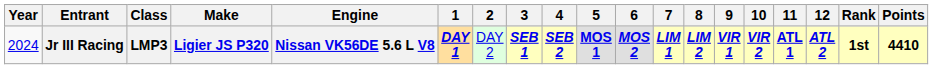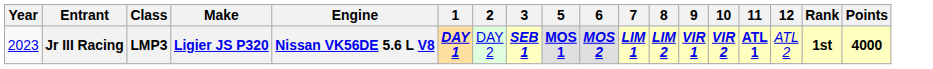- column: 4 | SEB 2
Jr III Racing | Year: 2024 -> 2023
Jr III Racing | 12: bold -> normal
Jr III Racing | Points: 4410 -> 4000
